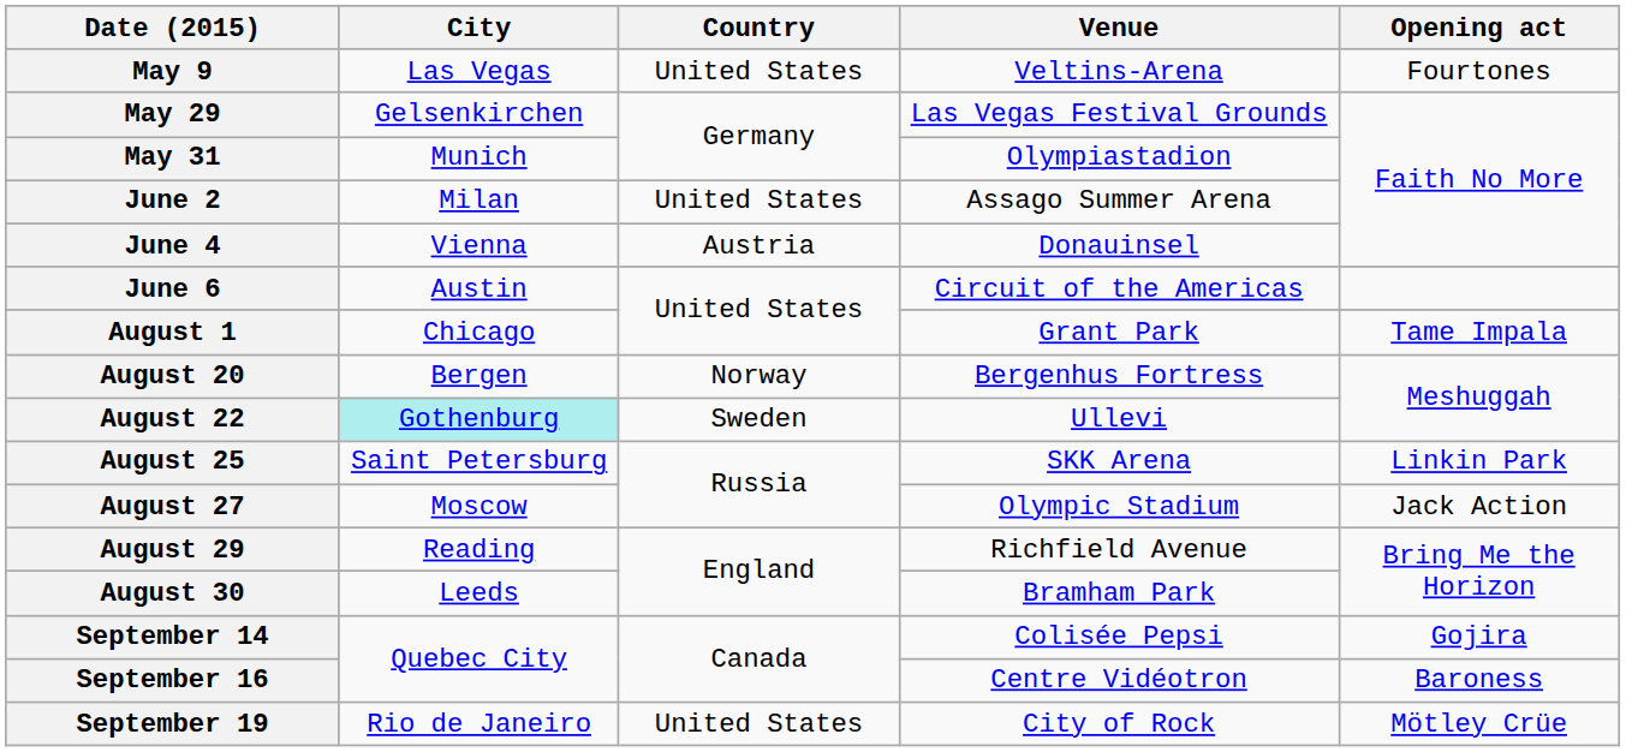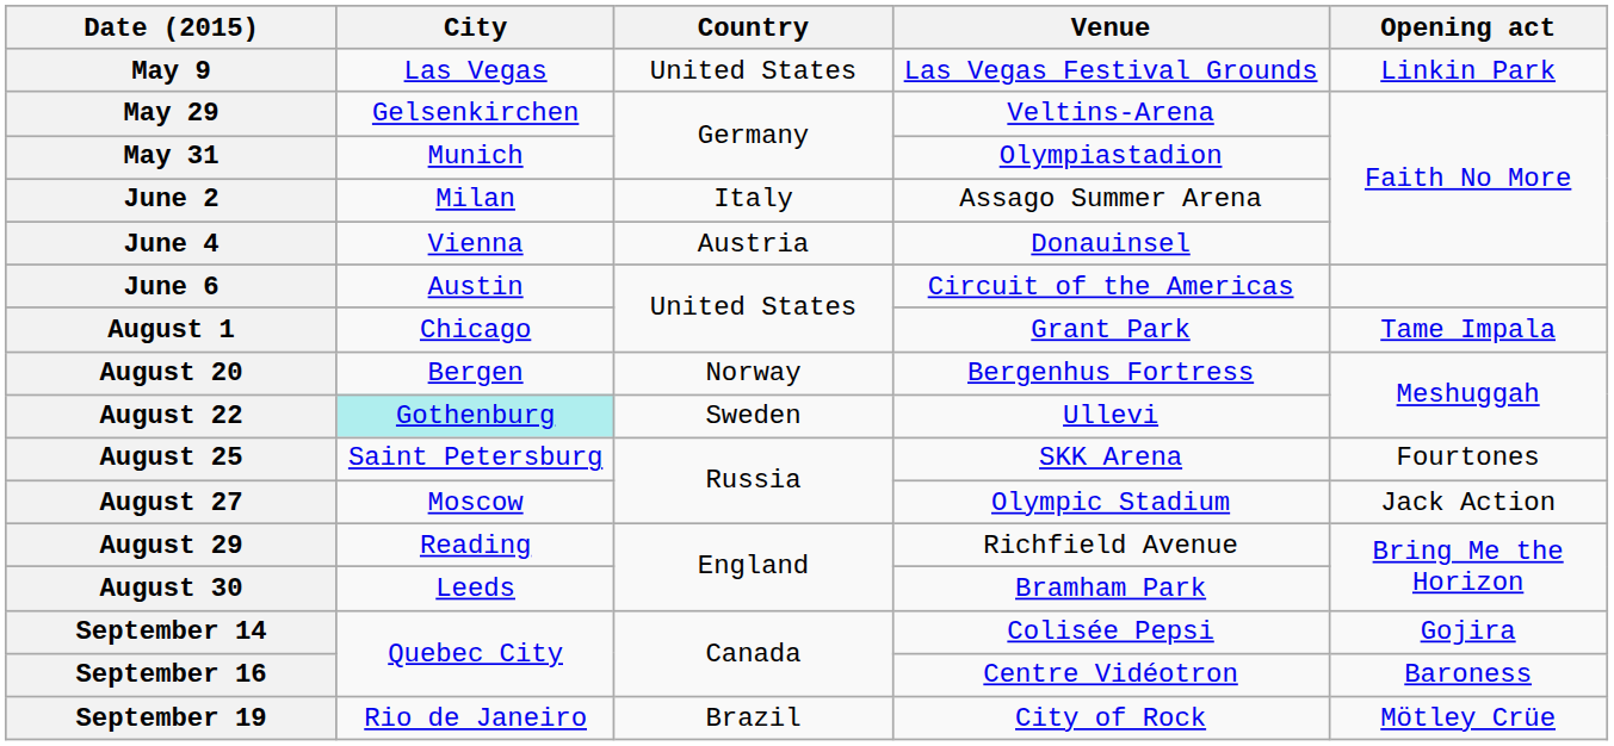May 9 | Venue: Veltins-Arena -> Las Vegas Festival Grounds
May 9 | Opening act: Fourtones -> Linkin Park
May 29 | Venue: Las Vegas Festival Grounds -> Veltins-Arena
June 2 | Country: United States -> Italy
August 25 | Opening act: Linkin Park -> Fourtones
September 19 | Country: United States -> Brazil
